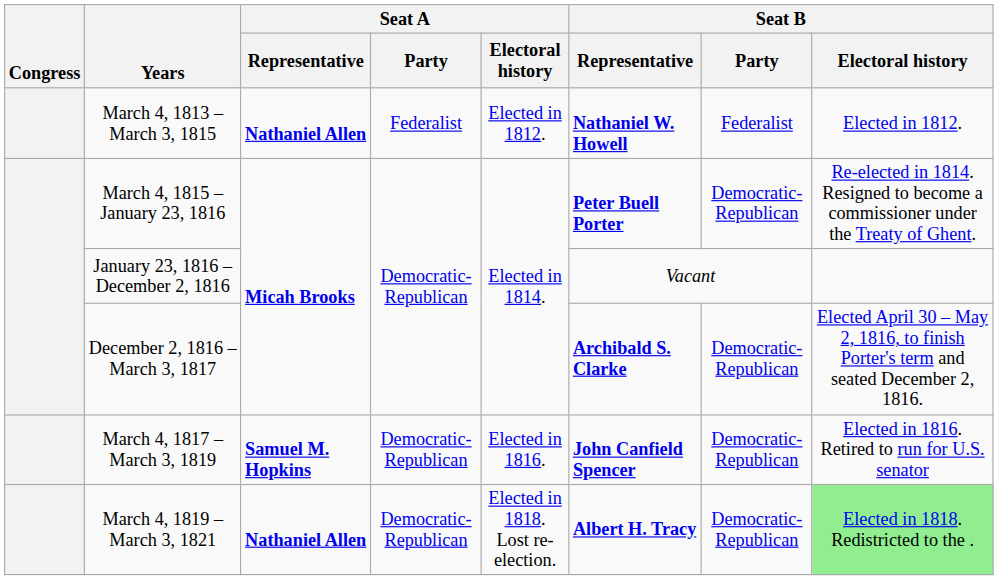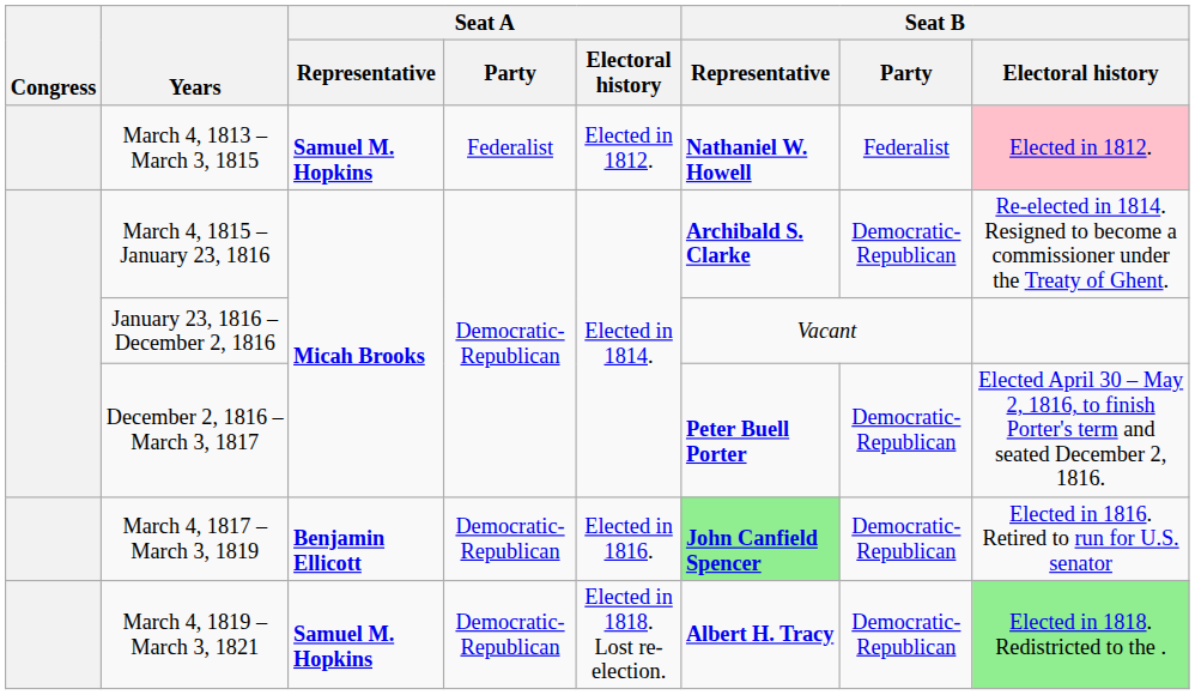March 4, 1813 – March 3, 1815 | Seat A / Representative: Nathaniel Allen -> Samuel M. Hopkins
March 4, 1813 – March 3, 1815 | Seat B / Electoral history: no background -> pink background
March 4, 1815 – January 23, 1816 | Seat B / Representative: Peter Buell Porter -> Archibald S. Clarke
December 2, 1816 – March 3, 1817 | Seat B / Representative: Archibald S. Clarke -> Peter Buell Porter
March 4, 1817 – March 3, 1819 | Seat A / Representative: Samuel M. Hopkins -> Benjamin Ellicott
March 4, 1817 – March 3, 1819 | Seat B / Representative: no background -> lightgreen background
March 4, 1819 – March 3, 1821 | Seat A / Representative: Nathaniel Allen -> Samuel M. Hopkins
